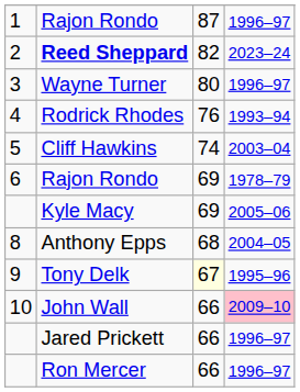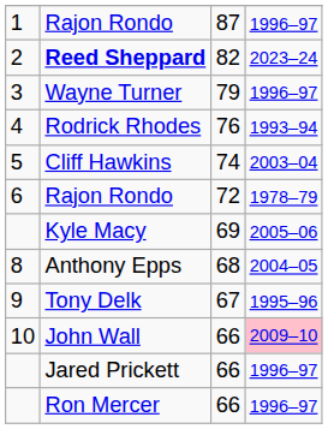Wayne Turner | column 3: 80 -> 79
6 / Rajon Rondo | column 3: 69 -> 72
Tony Delk | column 3: lightyellow background -> no background
